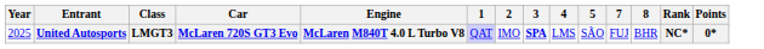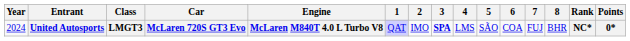+ column: 6 | COA
United Autosports | Year: 2025 -> 2024
